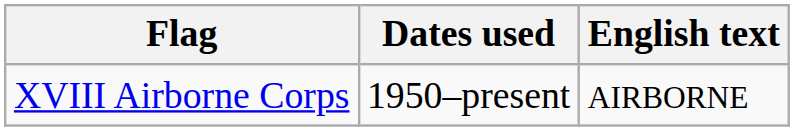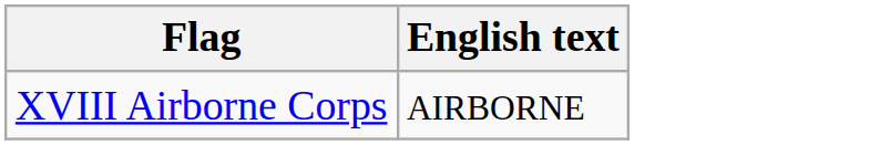- column: Dates used | 1950–present
